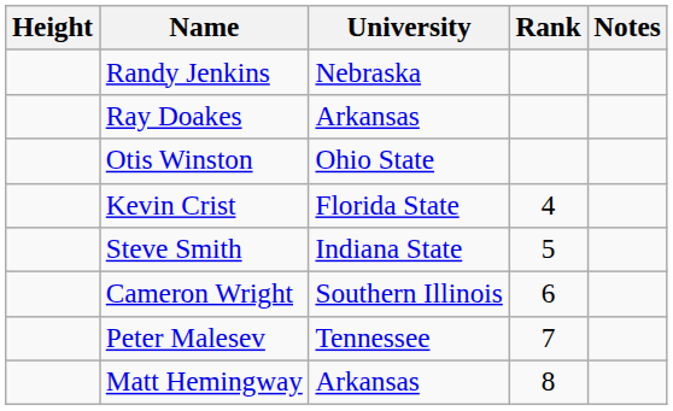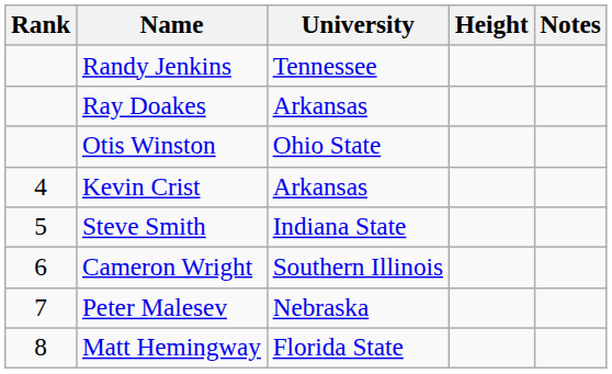columns swapped: Rank <-> Height
Randy Jenkins | University: Nebraska -> Tennessee
Kevin Crist | University: Florida State -> Arkansas
Peter Malesev | University: Tennessee -> Nebraska
Matt Hemingway | University: Arkansas -> Florida State
